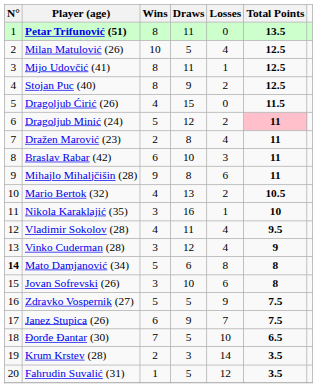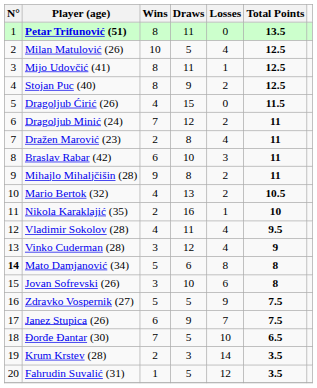Dragoljub Minić (24) | Wins: 5 -> 7
Dragoljub Minić (24) | Total Points: pink background -> no background
Mihajlo Mihaljčišin (28) | Losses: 6 -> 2
Nikola Karaklajić (35) | Wins: 3 -> 2
